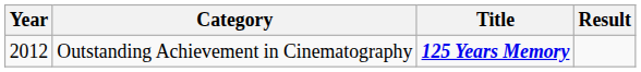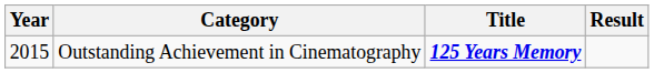Outstanding Achievement in Cinematography | Year: 2012 -> 2015
